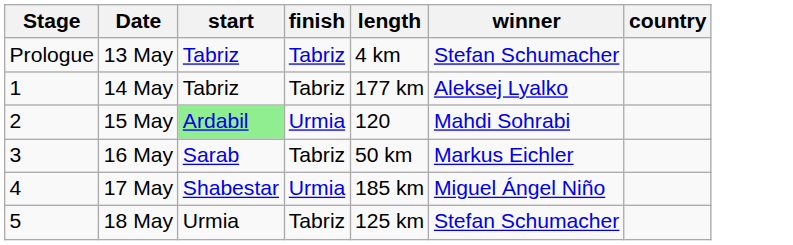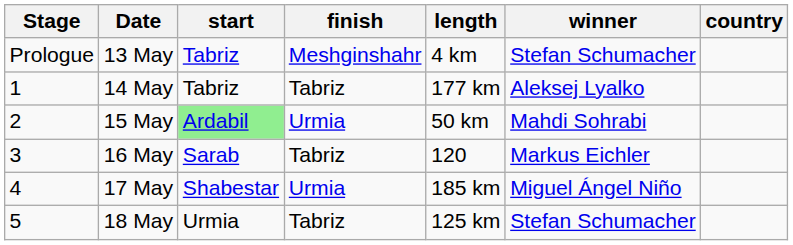13 May | finish: Tabriz -> Meshginshahr
15 May | length: 120 -> 50 km
16 May | length: 50 km -> 120
